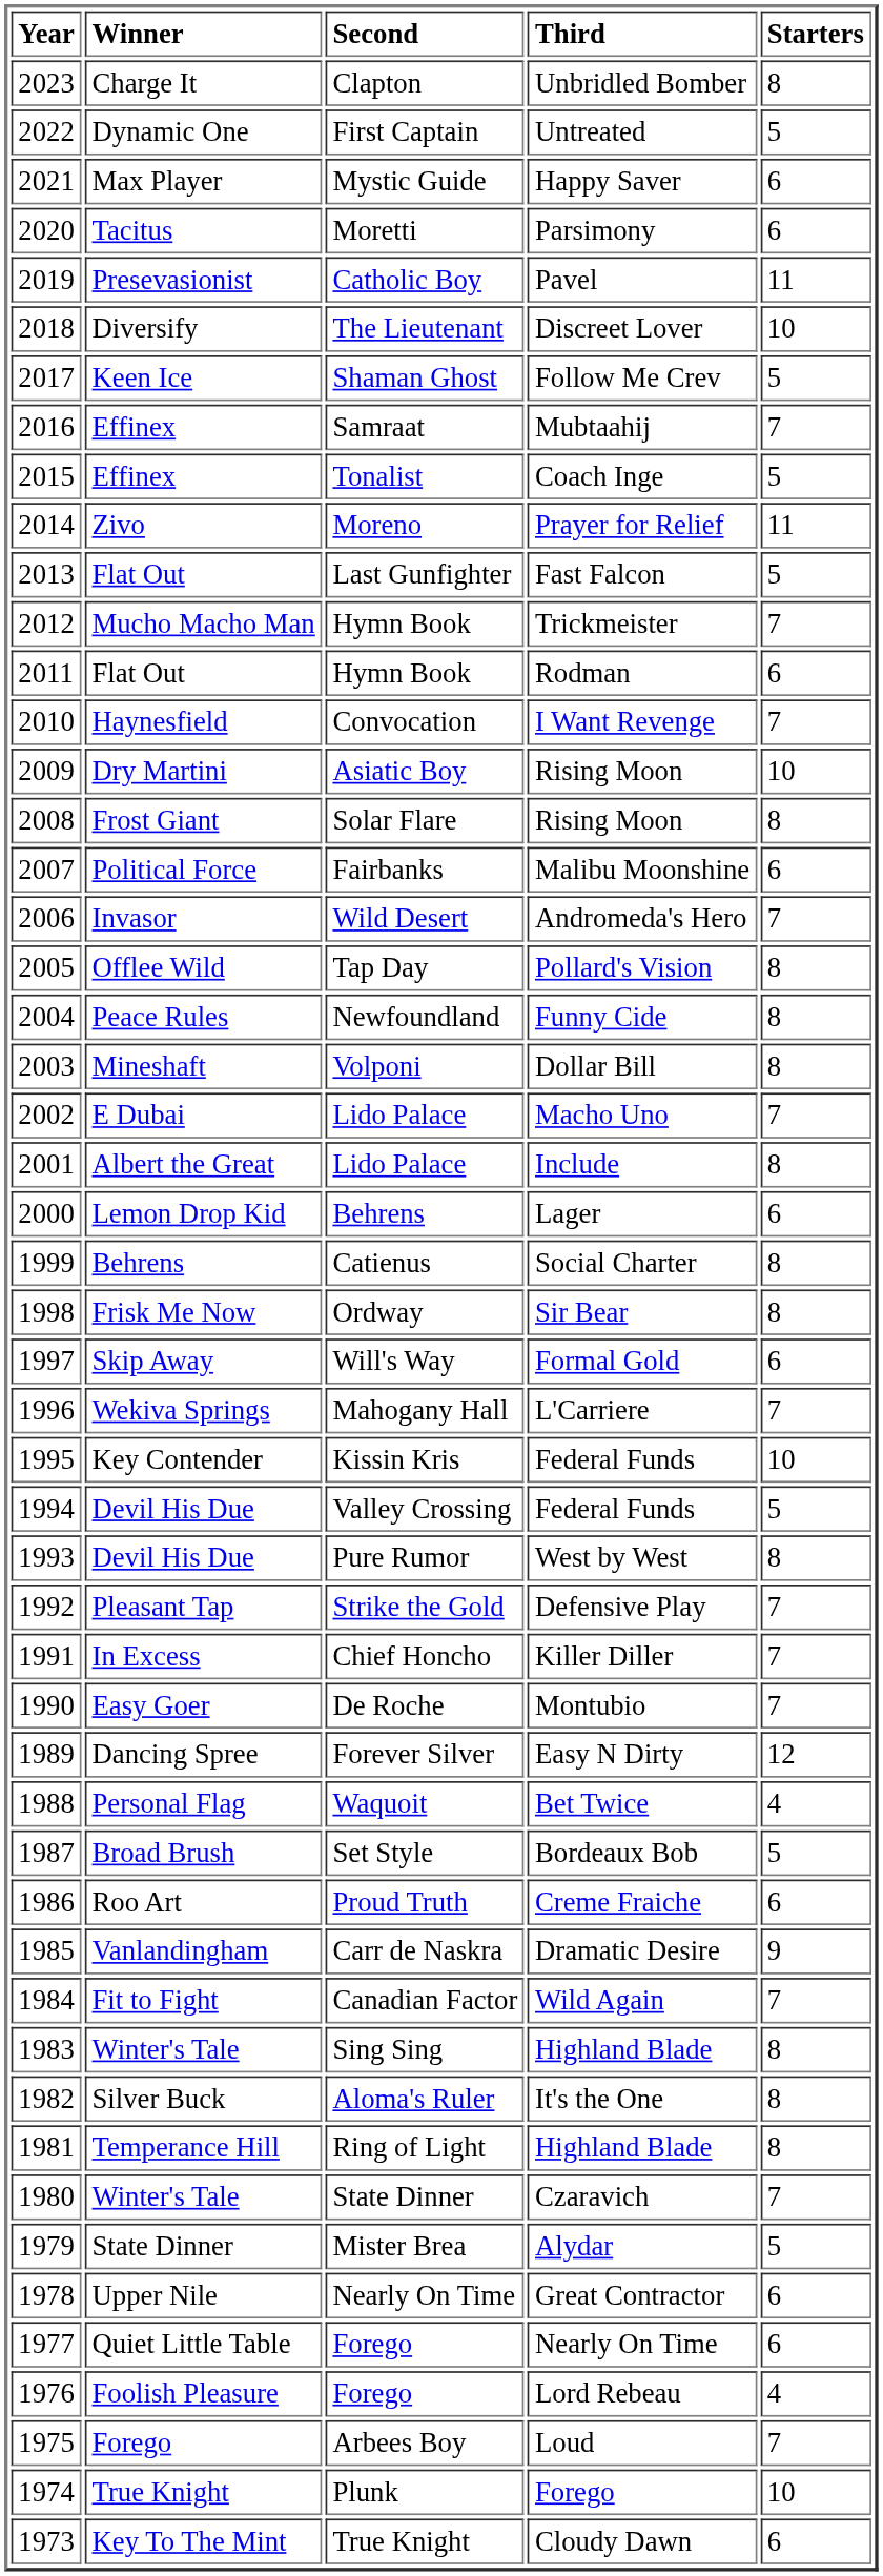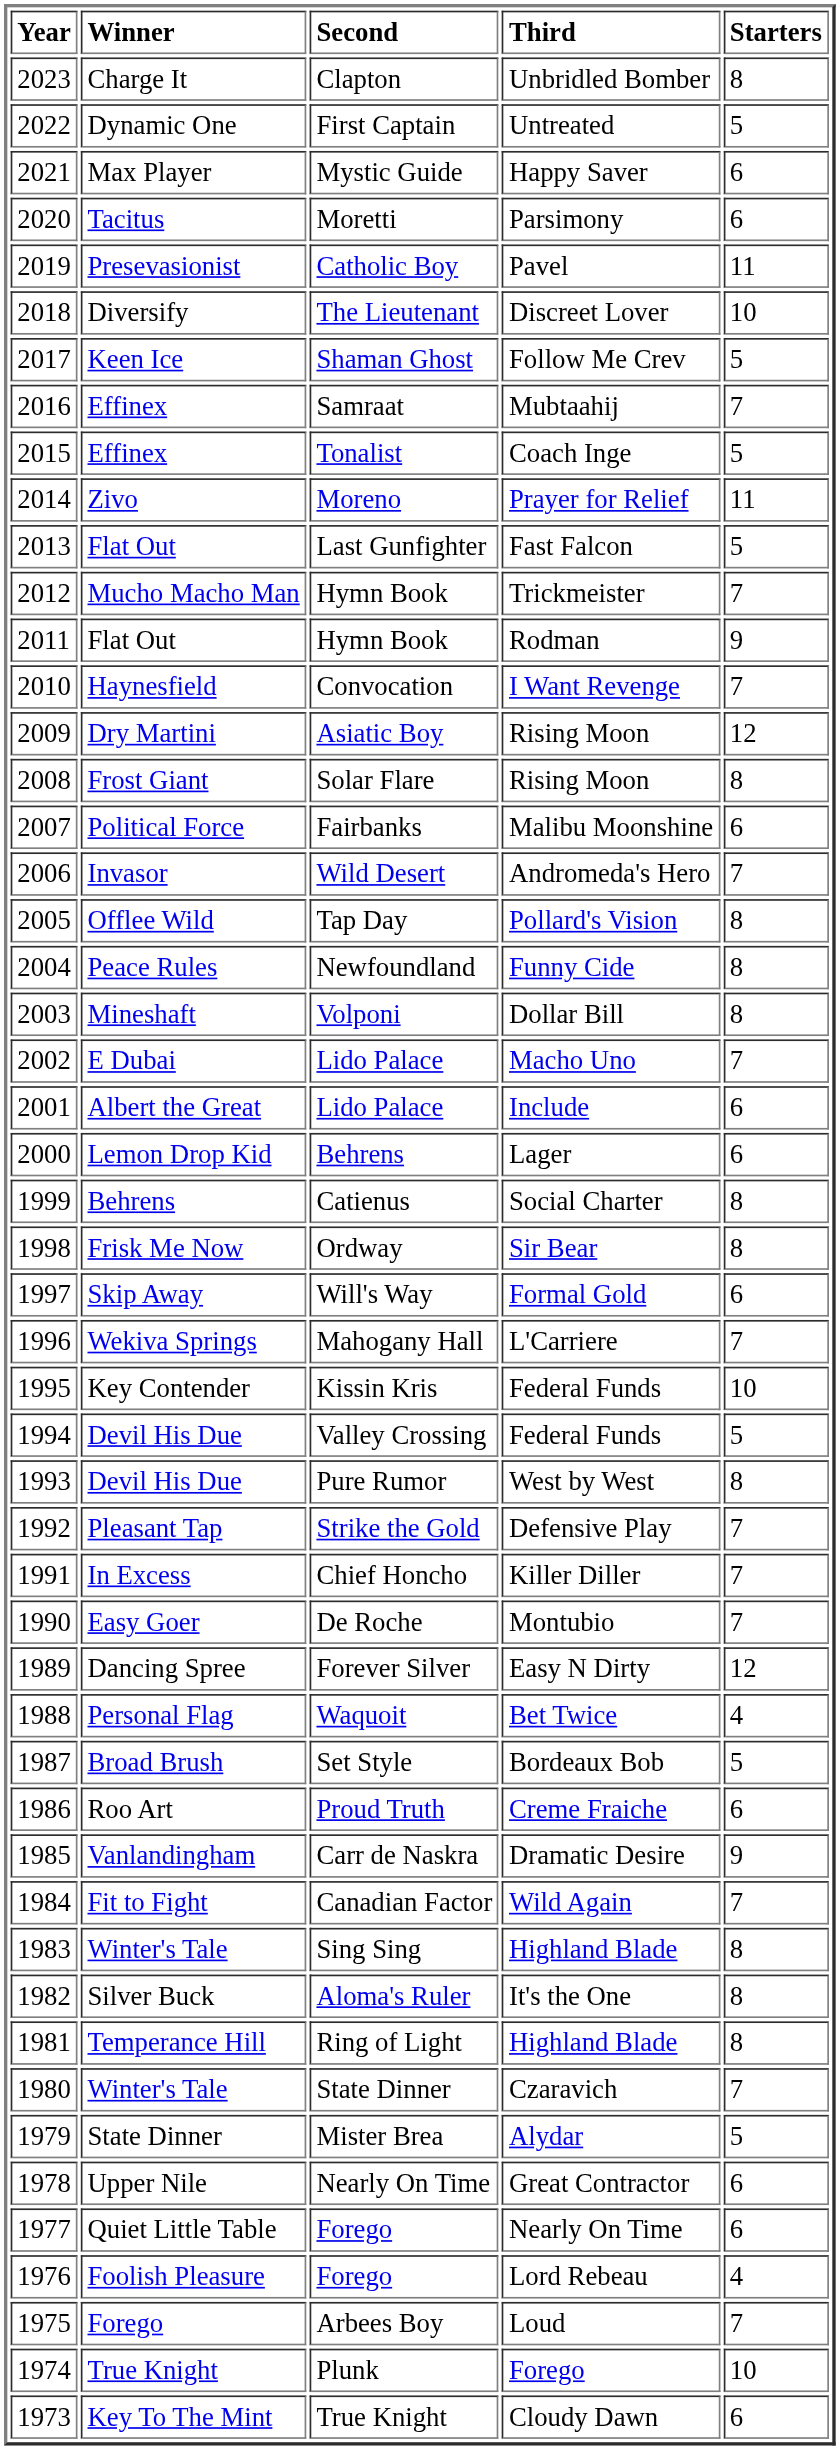Hymn Book / Rodman | Starters: 6 -> 9
Asiatic Boy | Starters: 10 -> 12
Lido Palace / Include | Starters: 8 -> 6
